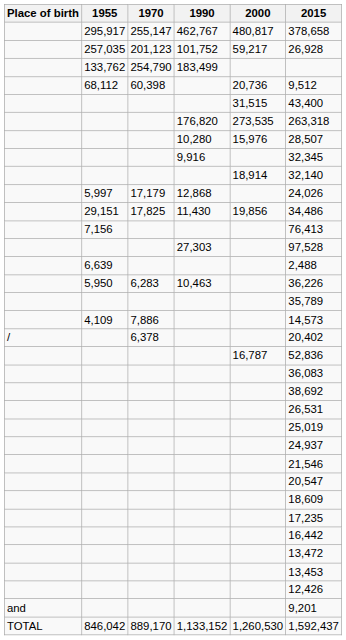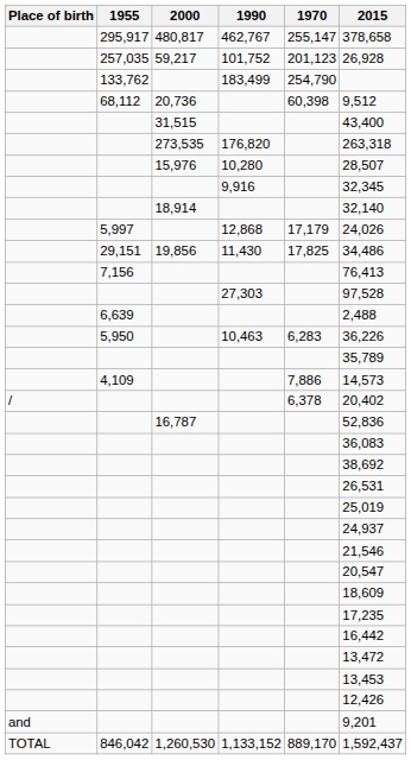columns swapped: 1970 <-> 2000
